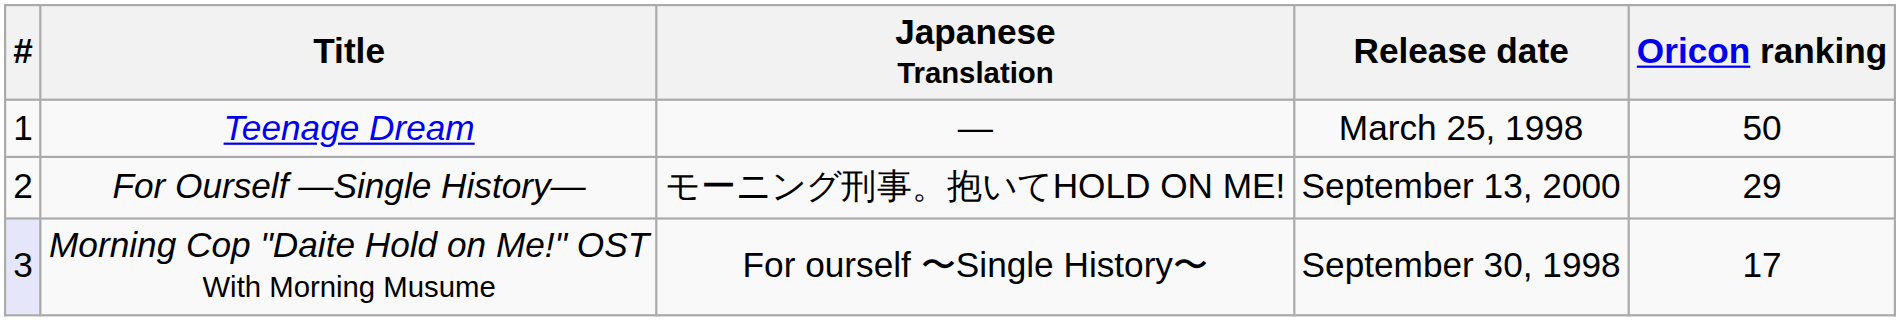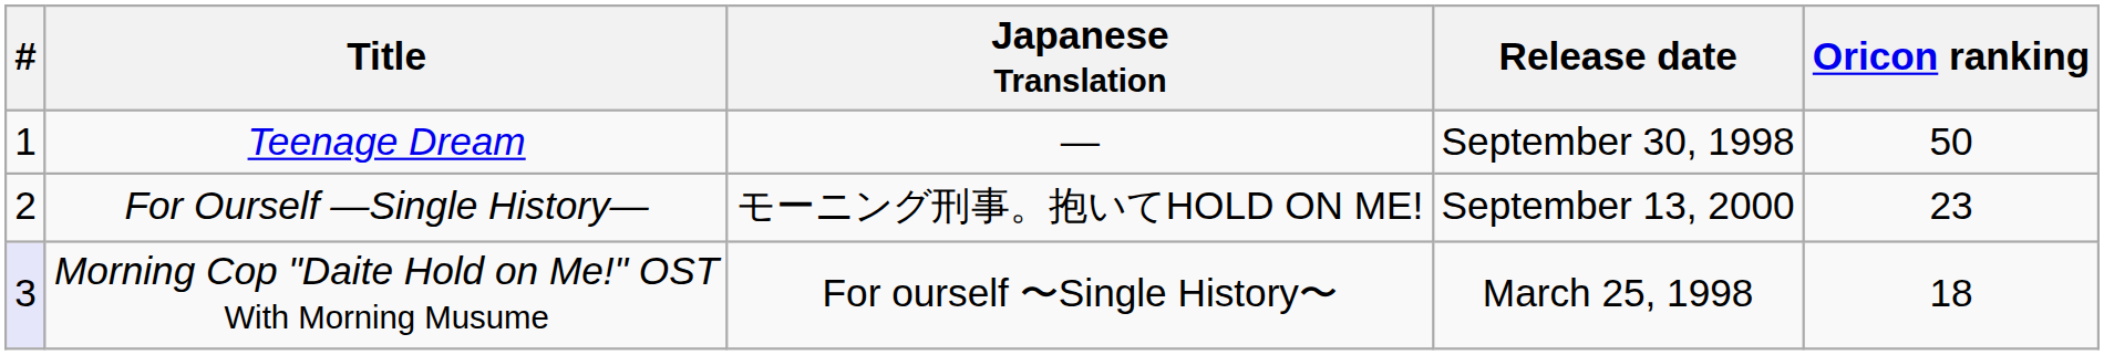Teenage Dream | Release date: March 25, 1998 -> September 30, 1998
For Ourself —Single History— | Oricon ranking: 29 -> 23
Morning Cop "Daite Hold on Me!" OST With Morning Musume | Release date: September 30, 1998 -> March 25, 1998
Morning Cop "Daite Hold on Me!" OST With Morning Musume | Oricon ranking: 17 -> 18
